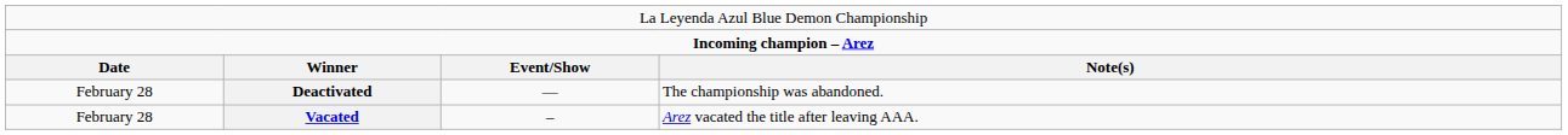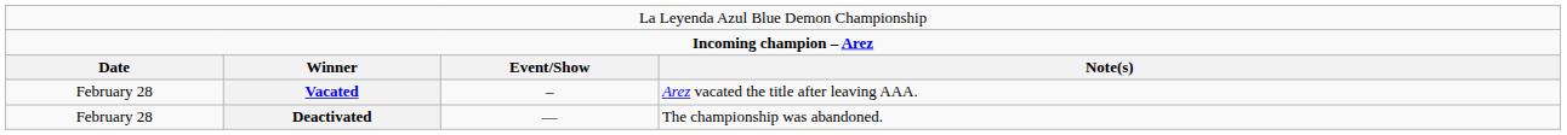rows swapped: Vacated <-> Deactivated
